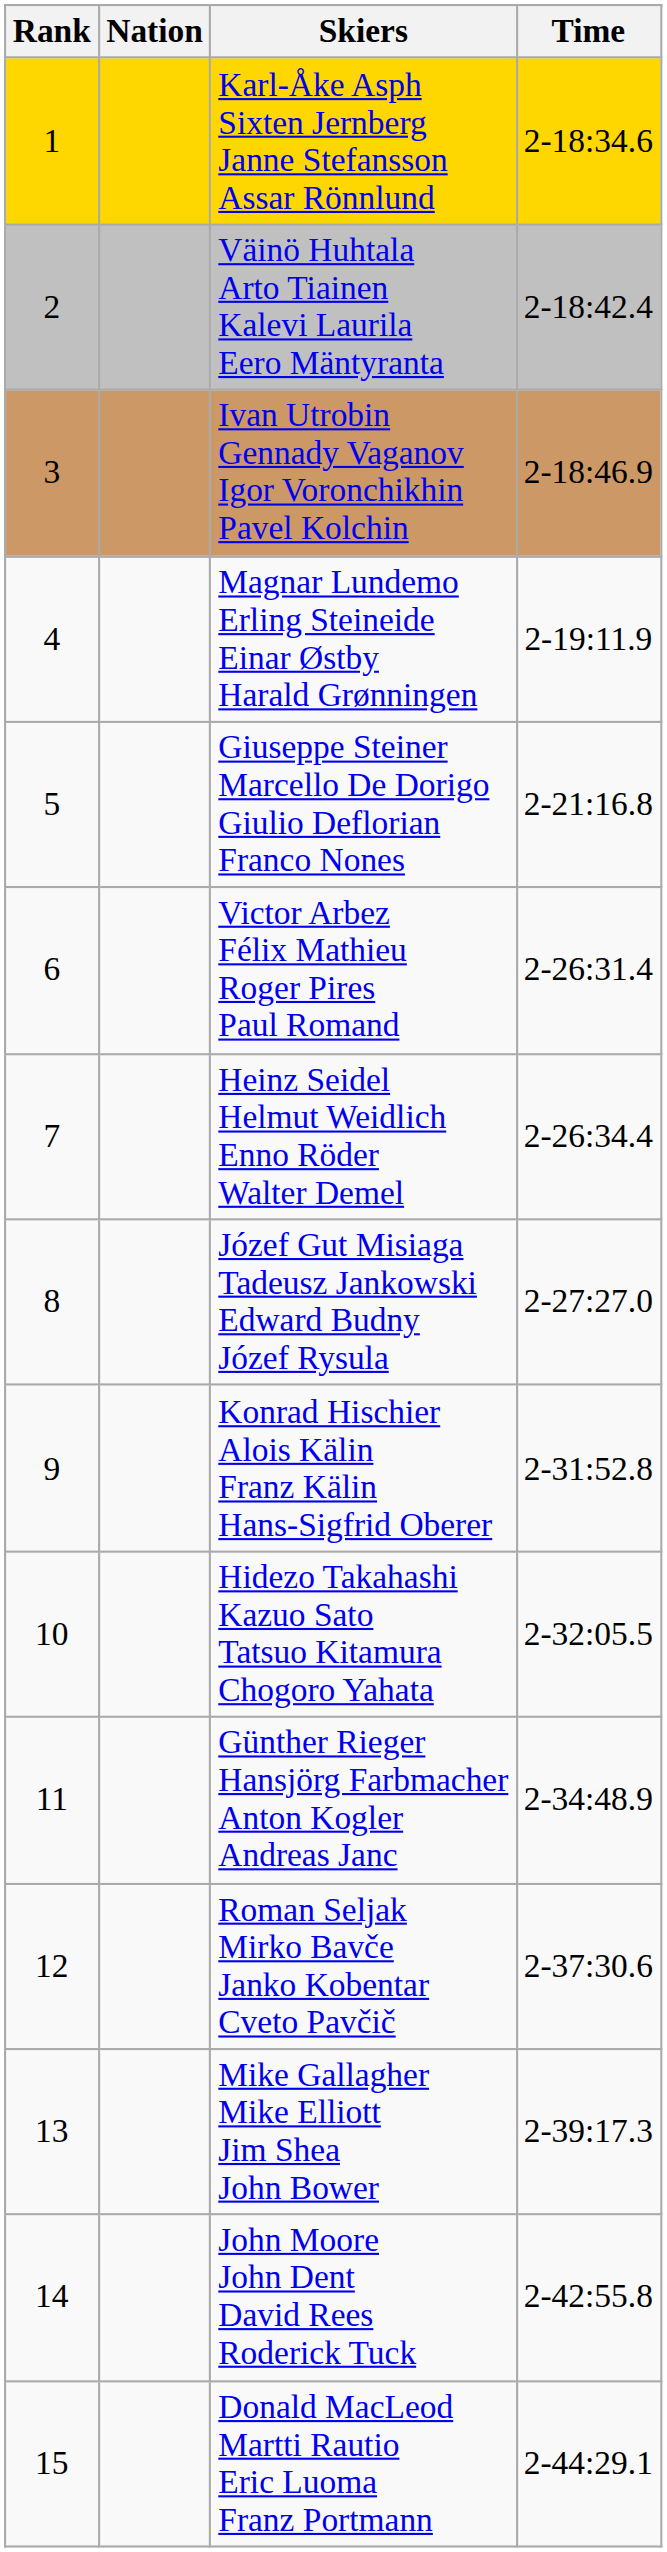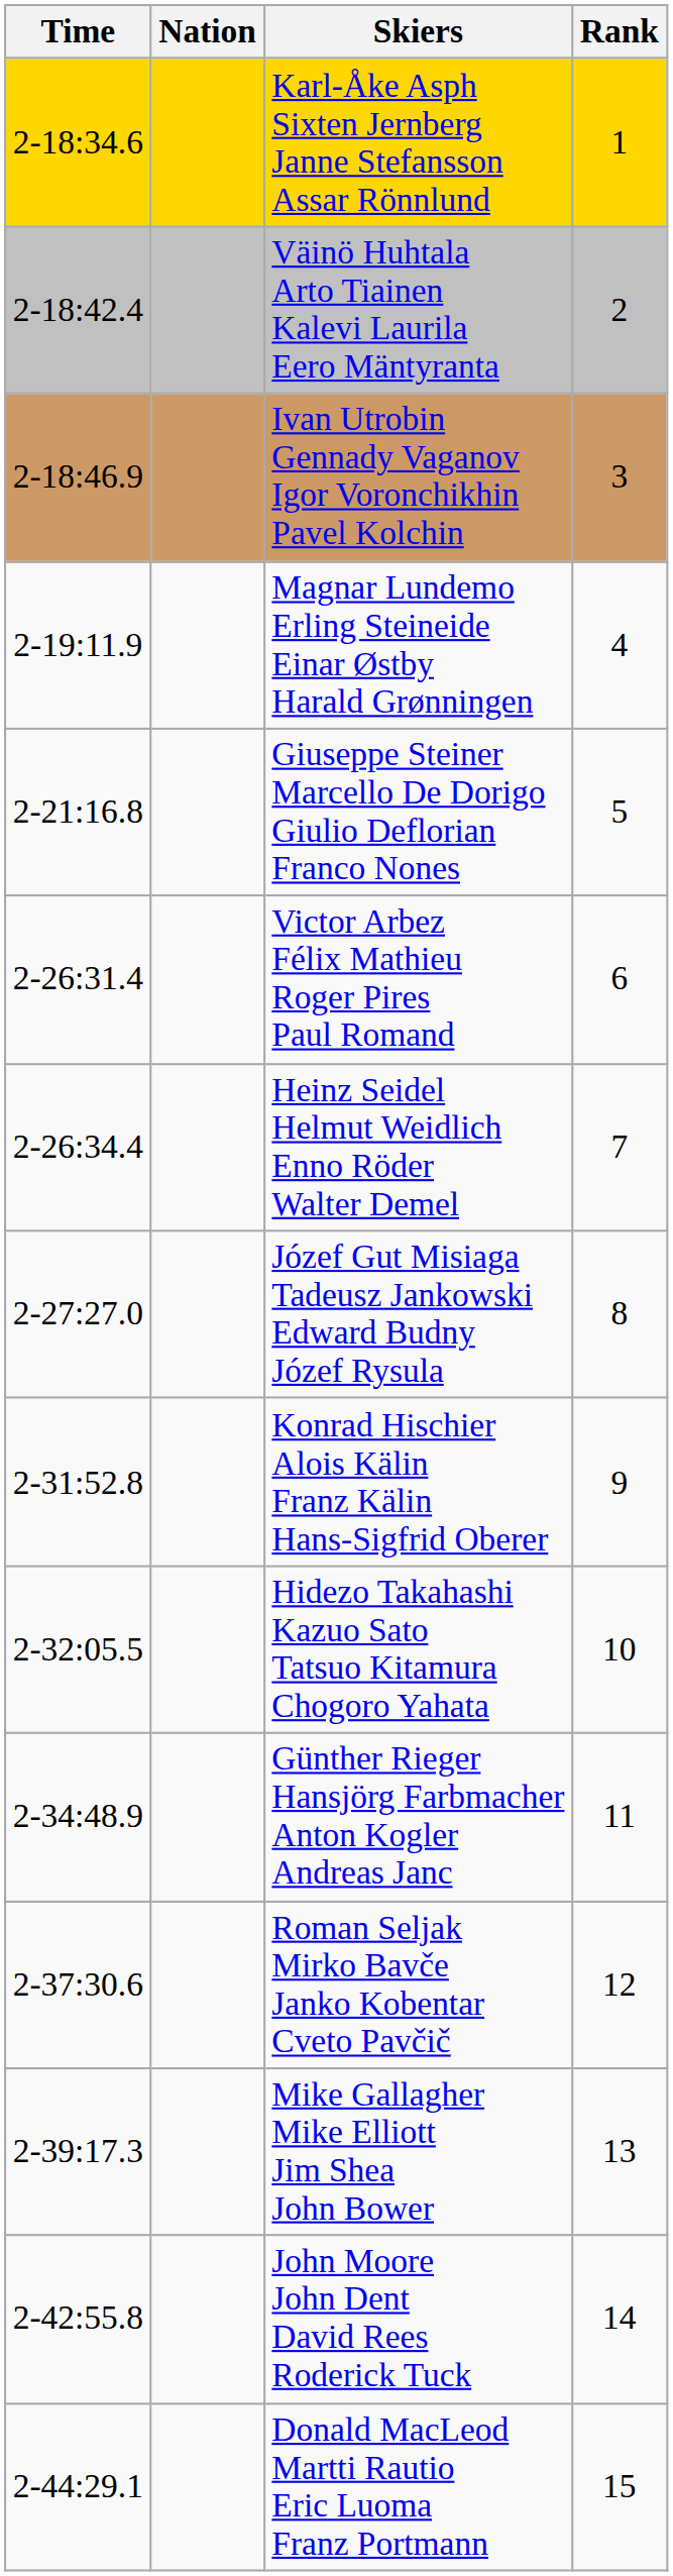columns swapped: Rank <-> Time
